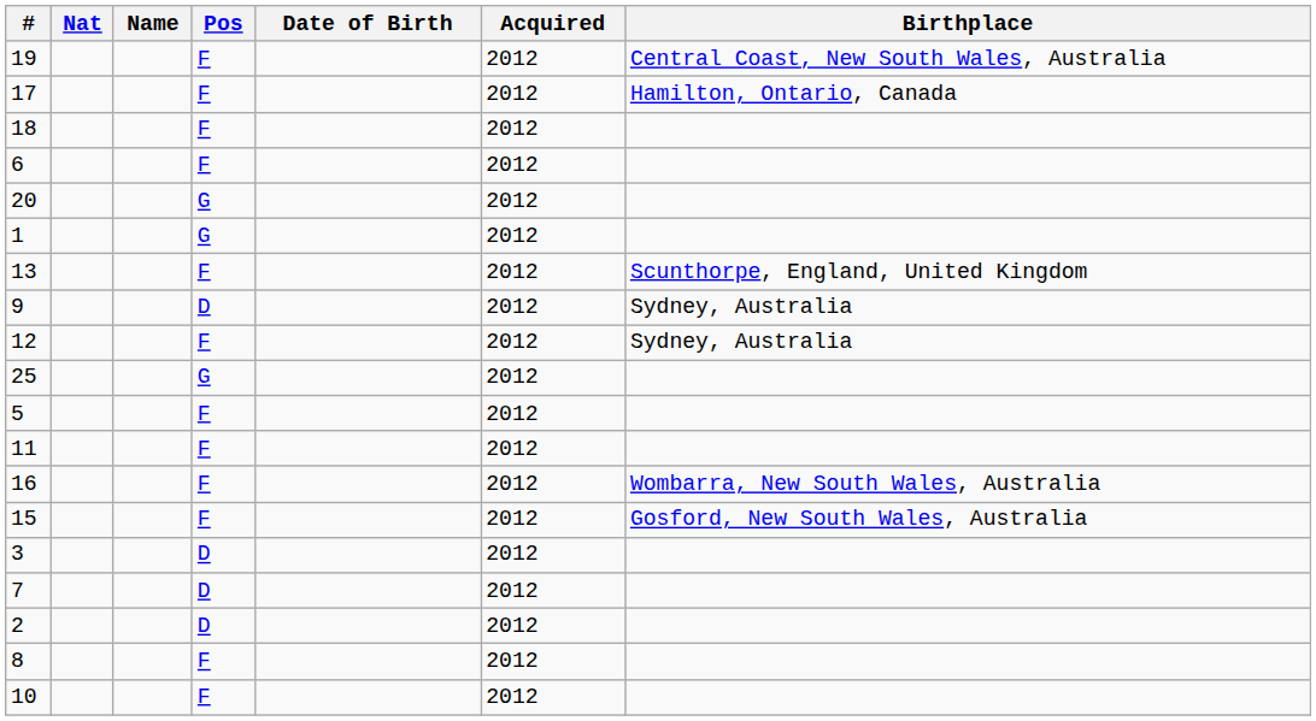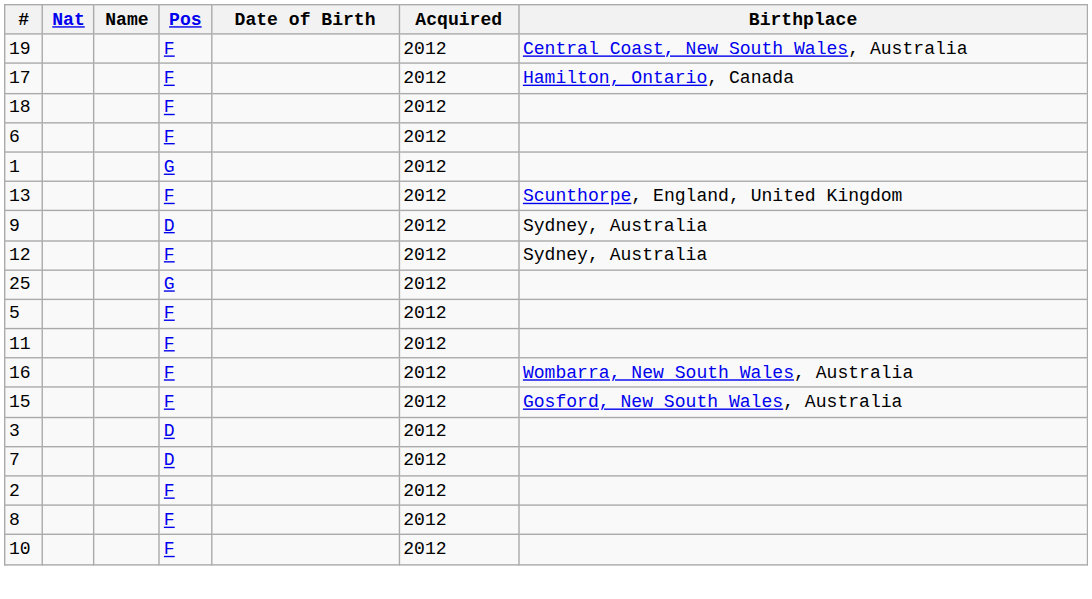- row: 20 | G | 2012
2 | Pos: D -> F
